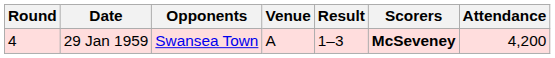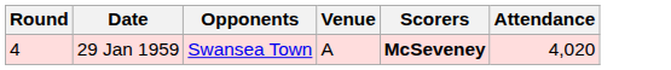- column: Result | 1–3
29 Jan 1959 | Attendance: 4,200 -> 4,020
